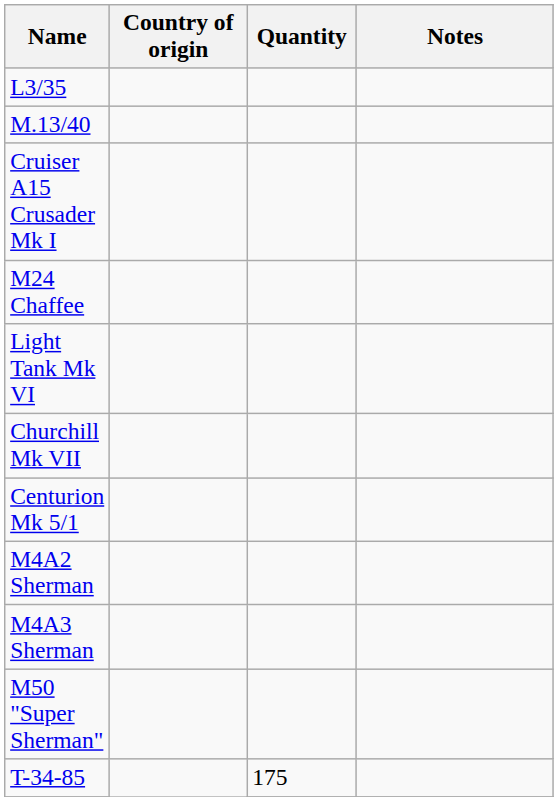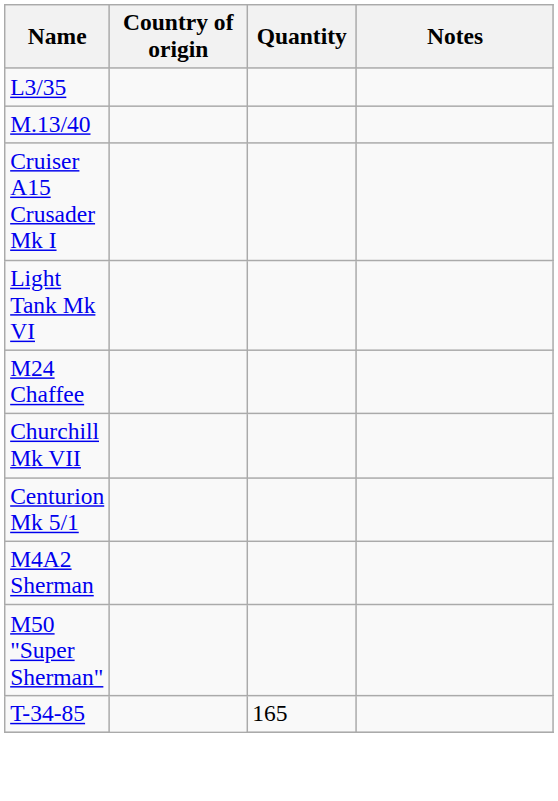rows swapped: Light Tank Mk VI <-> M24 Chaffee
- row: M4A3 Sherman
T-34-85 | Quantity: 175 -> 165
